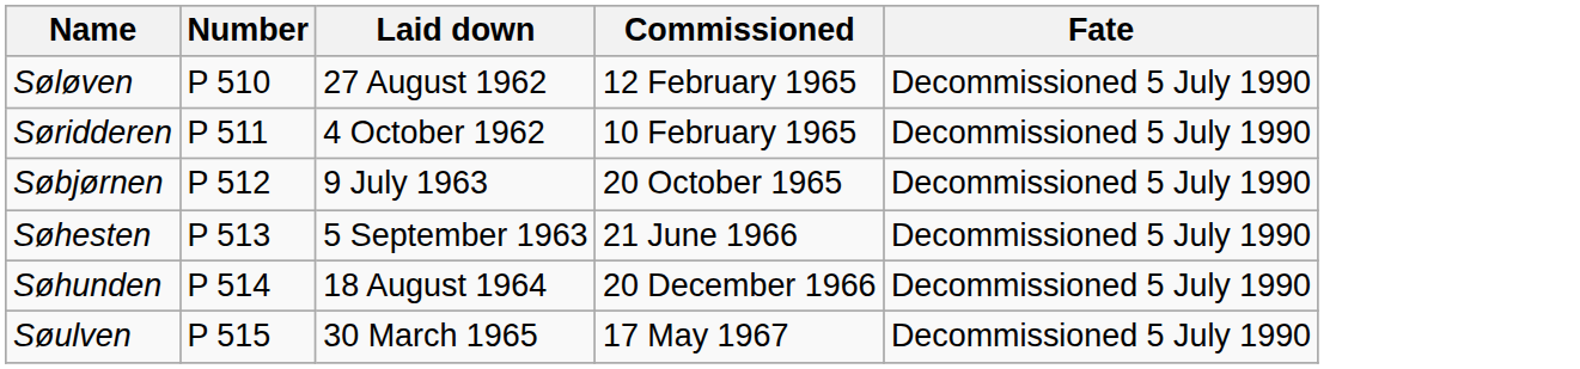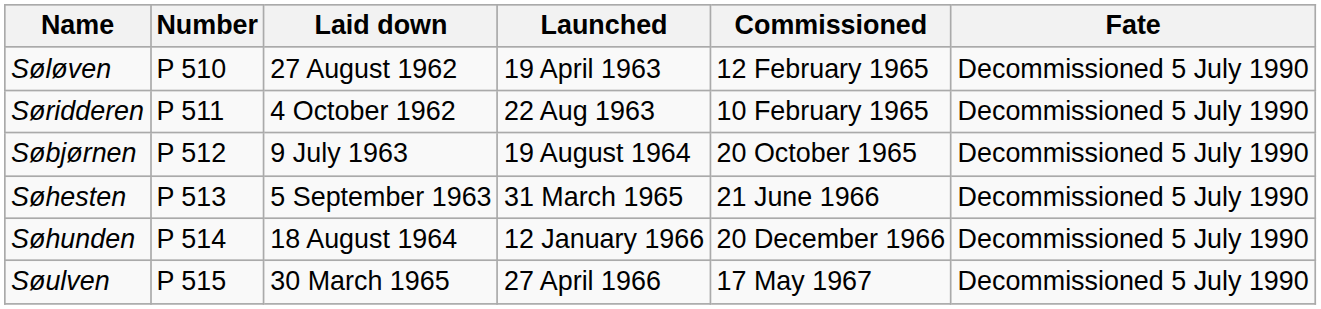+ column: Launched | 19 April 1963 | 22 Aug 1963 | 19 August 1964 | 31 March 1965 | 12 January 1966 | 27 April 1966
